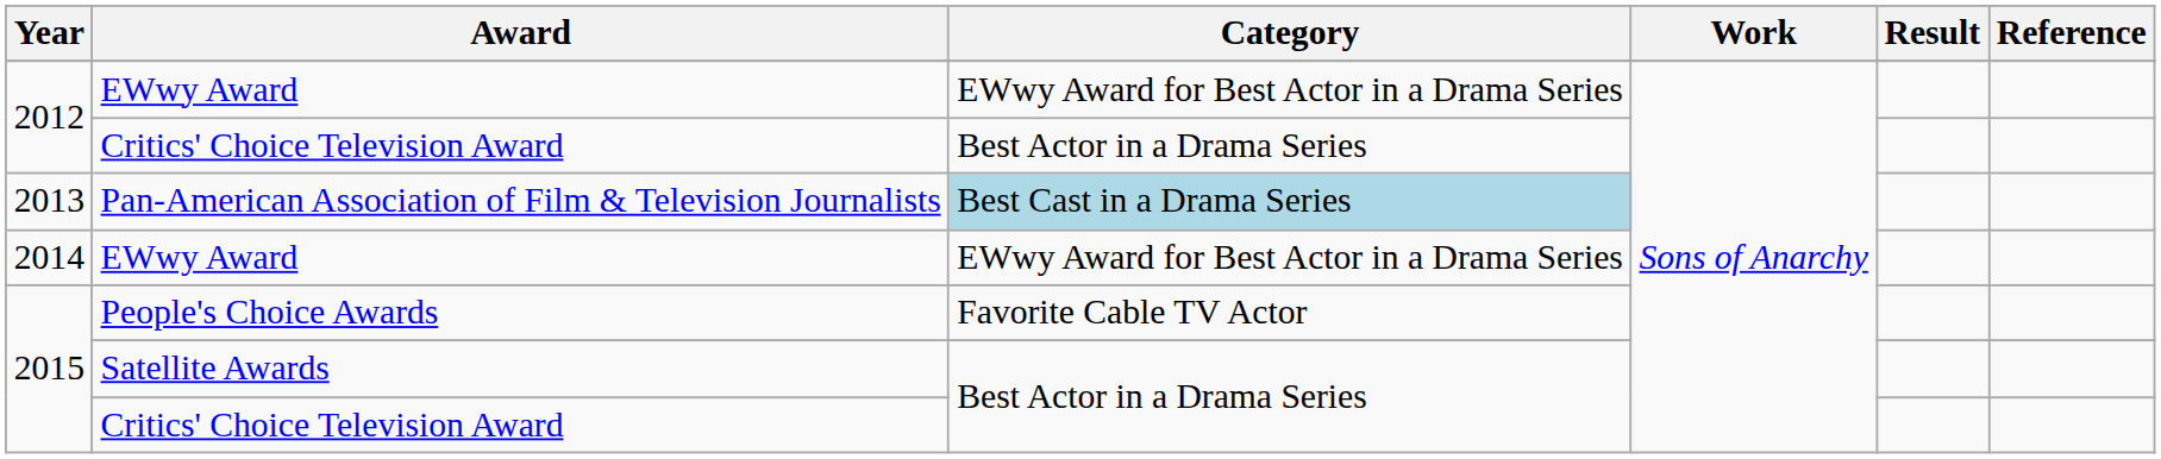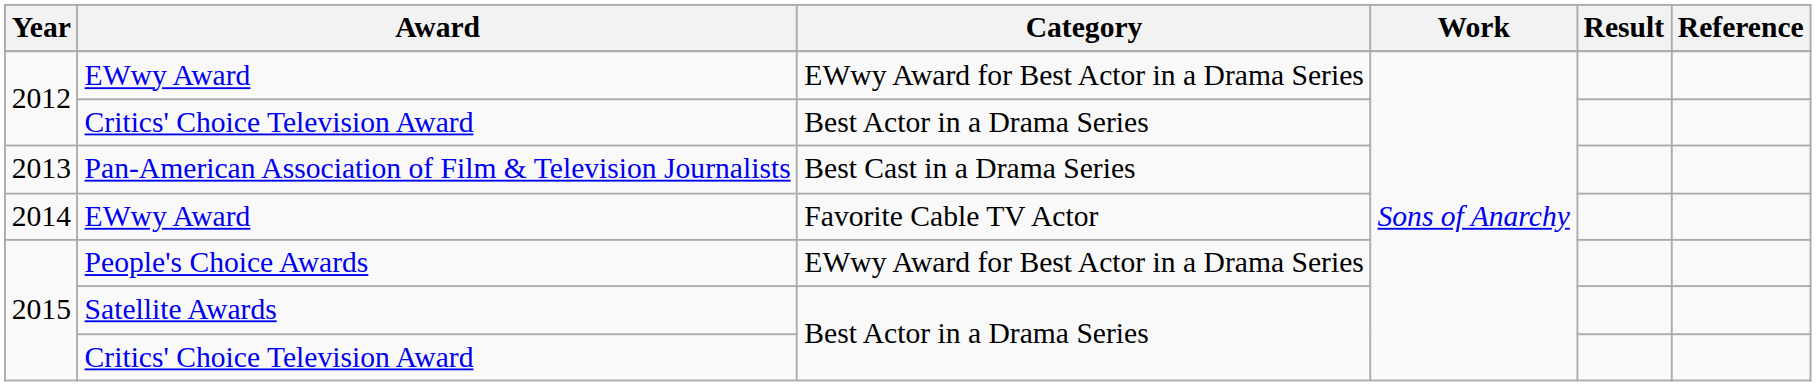Pan-American Association of Film & Television Journalists | Category: lightblue background -> no background
2014 / EWwy Award | Category: EWwy Award for Best Actor in a Drama Series -> Favorite Cable TV Actor
People's Choice Awards | Category: Favorite Cable TV Actor -> EWwy Award for Best Actor in a Drama Series
